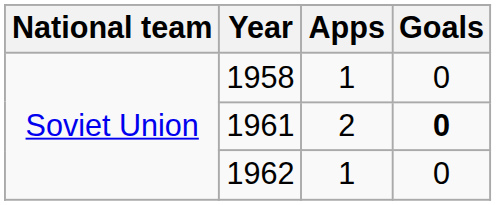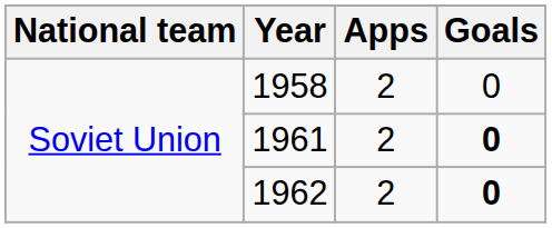1958 | Apps: 1 -> 2
1962 | Apps: 1 -> 2
1962 | Goals: normal -> bold
